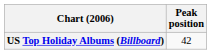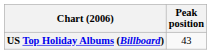US Top Holiday Albums (Billboard) | Peak position: 42 -> 43
